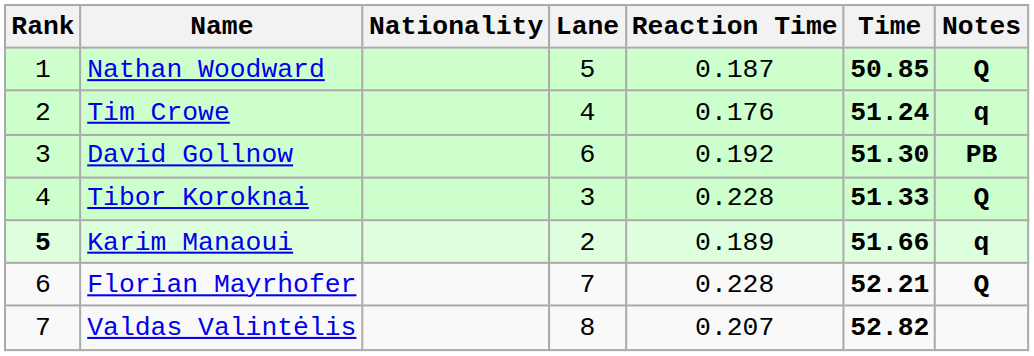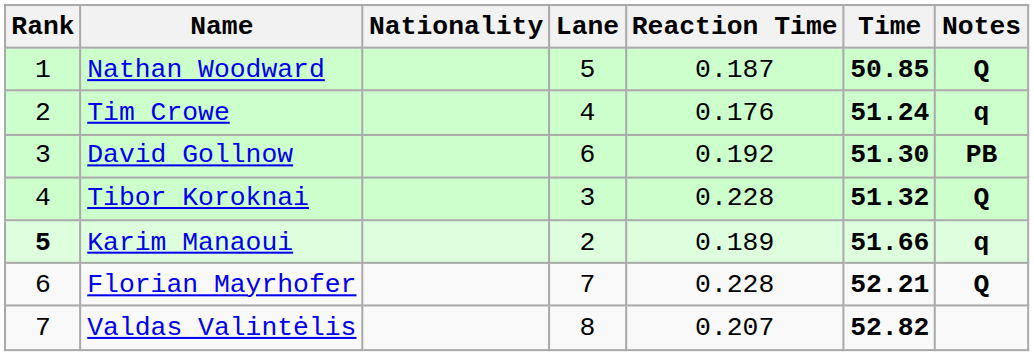Tibor Koroknai | Time: 51.33 -> 51.32
